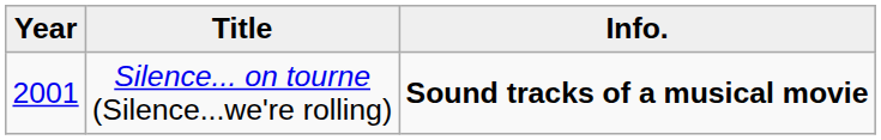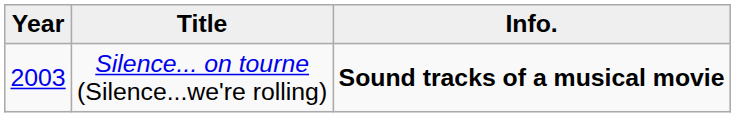Silence... on tourne (Silence...we're rolling) | Year: 2001 -> 2003
